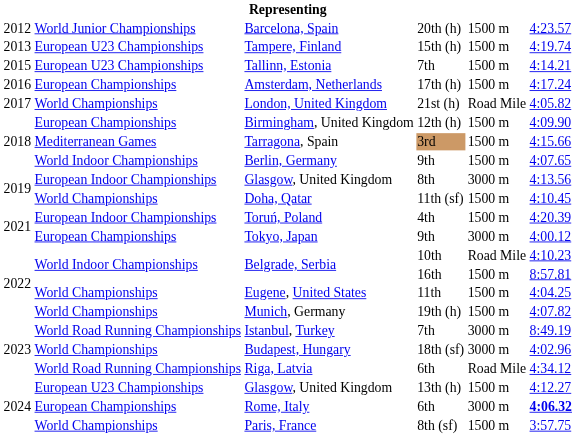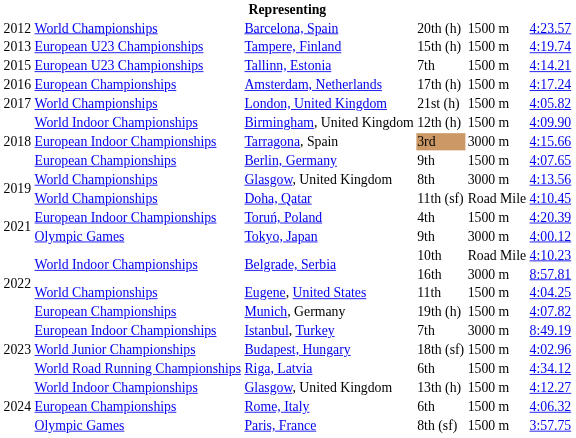Barcelona, Spain | column 2: World Junior Championships -> World Championships
London, United Kingdom | column 5: Road Mile -> 1500 m
Birmingham, United Kingdom | column 2: European Championships -> World Indoor Championships
Tarragona, Spain | column 2: Mediterranean Games -> European Indoor Championships
Tarragona, Spain | column 5: 1500 m -> 3000 m
Berlin, Germany | column 2: World Indoor Championships -> European Championships
Glasgow, United Kingdom / 8th | column 2: European Indoor Championships -> World Championships
Doha, Qatar | column 5: 1500 m -> Road Mile
Tokyo, Japan | column 2: European Championships -> Olympic Games
Belgrade, Serbia / 16th | column 5: 1500 m -> 3000 m
Munich, Germany | column 2: World Championships -> European Championships
Istanbul, Turkey | column 2: World Road Running Championships -> European Indoor Championships
Budapest, Hungary | column 2: World Championships -> World Junior Championships
Budapest, Hungary | column 5: 3000 m -> 1500 m
Riga, Latvia | column 5: Road Mile -> 1500 m
Glasgow, United Kingdom / 13th (h) | column 2: European U23 Championships -> World Indoor Championships
Rome, Italy | column 5: 3000 m -> 1500 m
Rome, Italy | column 6: bold -> normal
Paris, France | column 2: World Championships -> Olympic Games
